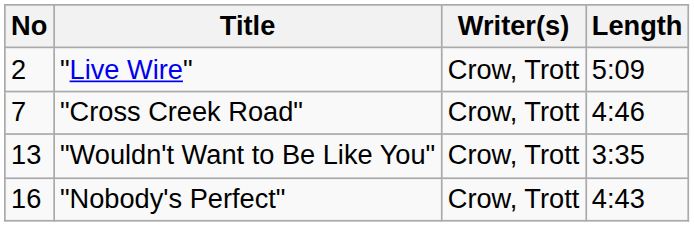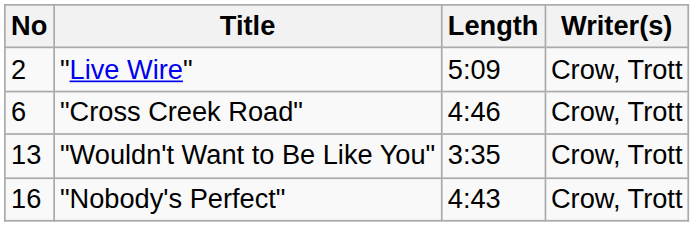columns swapped: Writer(s) <-> Length
"Cross Creek Road" | No: 7 -> 6
